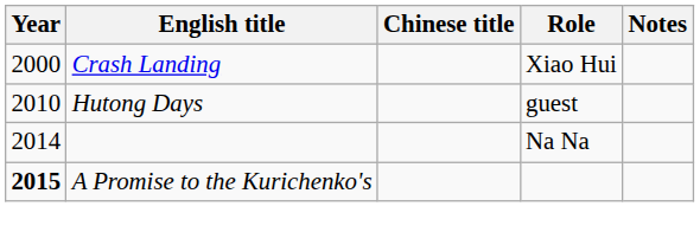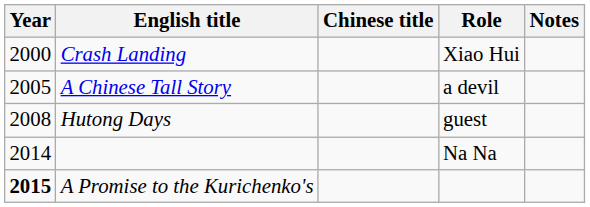+ row: 2005 | A Chinese Tall Story | a devil
Hutong Days | Year: 2010 -> 2008
